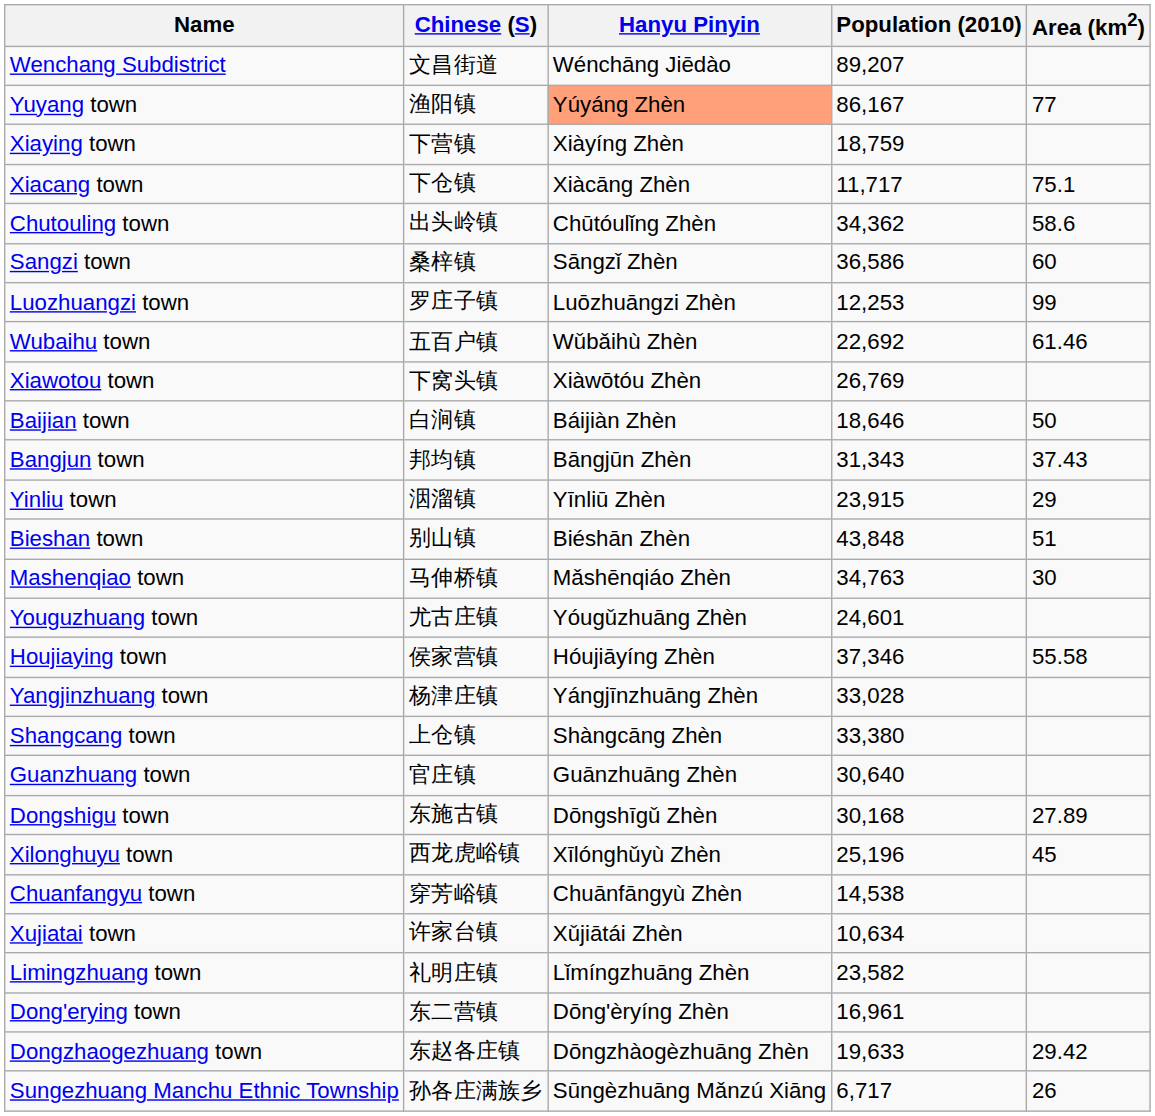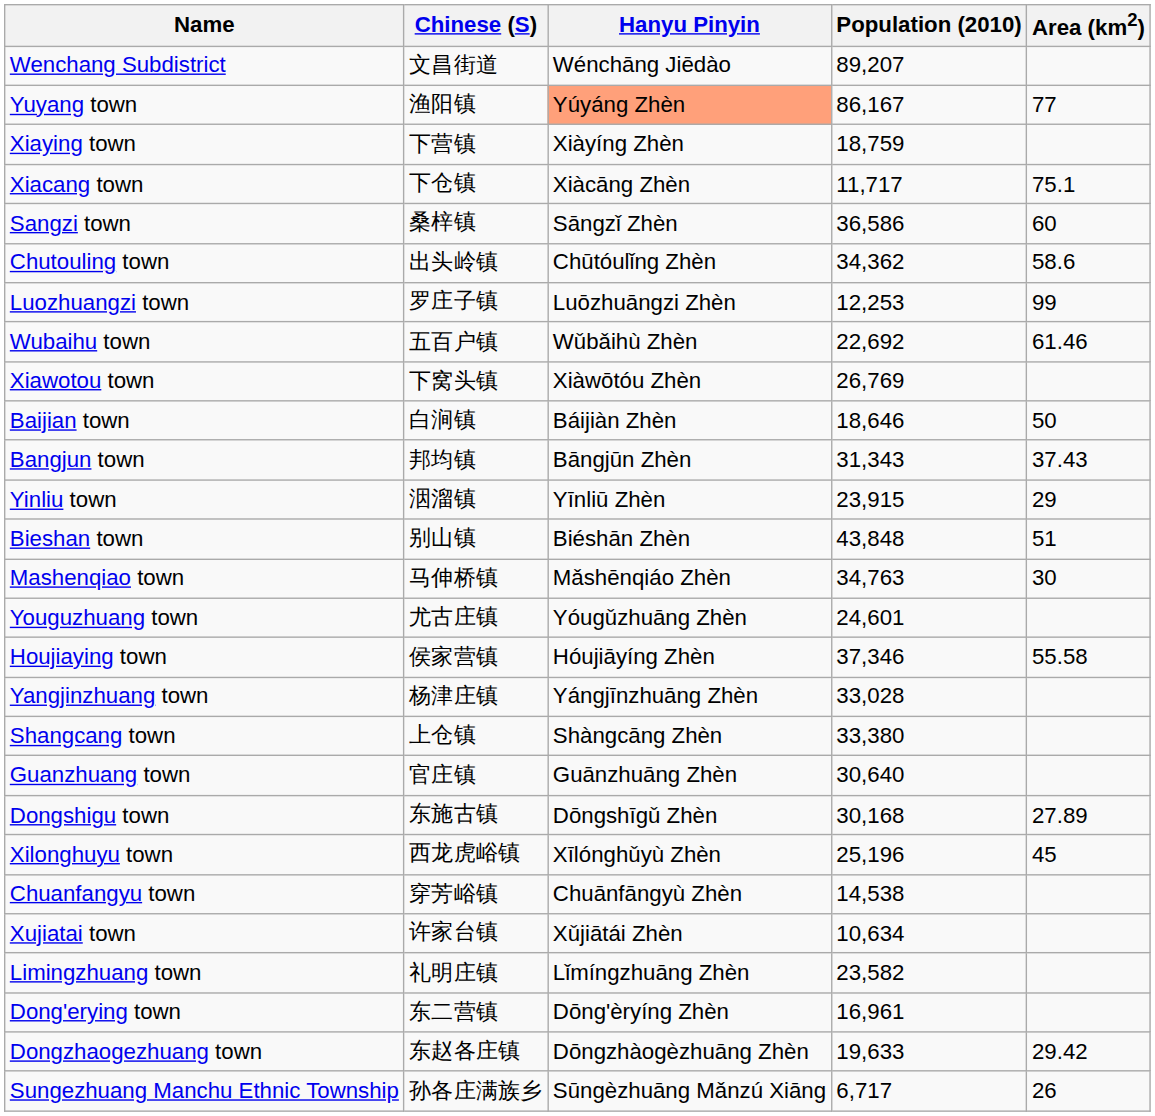rows swapped: Sangzi town <-> Chutouling town
